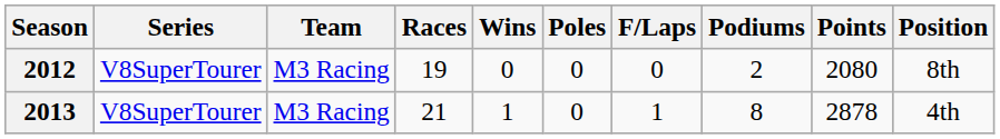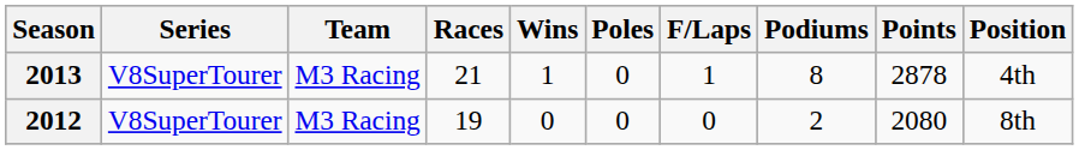rows swapped: 2012 <-> 2013
